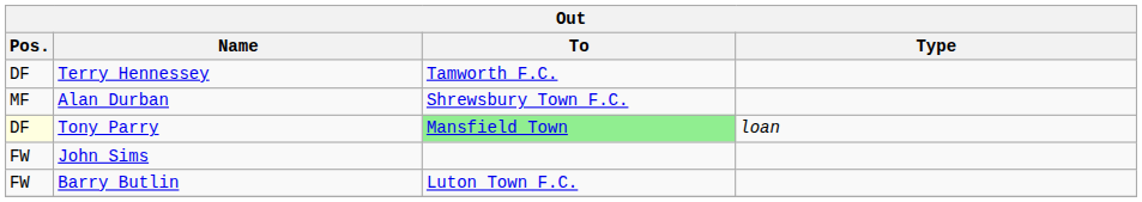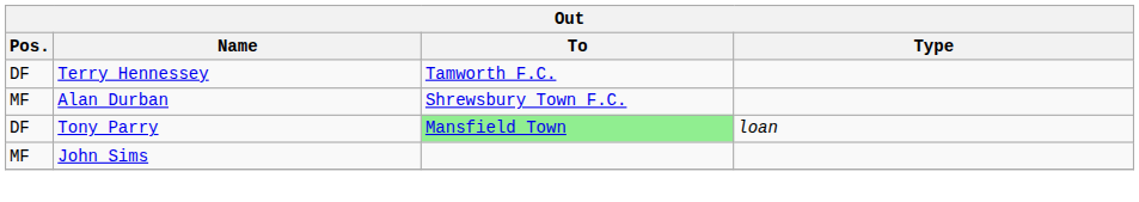Tony Parry | Pos.: lightyellow background -> no background
John Sims | Pos.: FW -> MF
- row: FW | Barry Butlin | Luton Town F.C.
